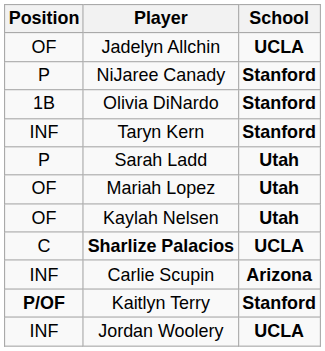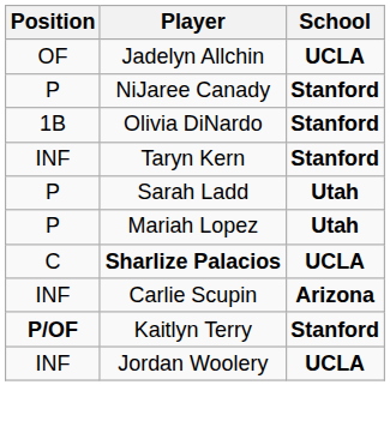Mariah Lopez | Position: OF -> P
- row: OF | Kaylah Nelsen | Utah
